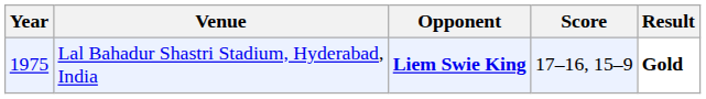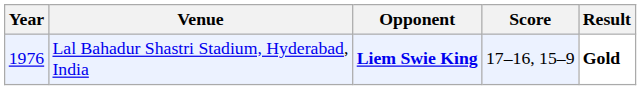Lal Bahadur Shastri Stadium, Hyderabad, India | Year: 1975 -> 1976
